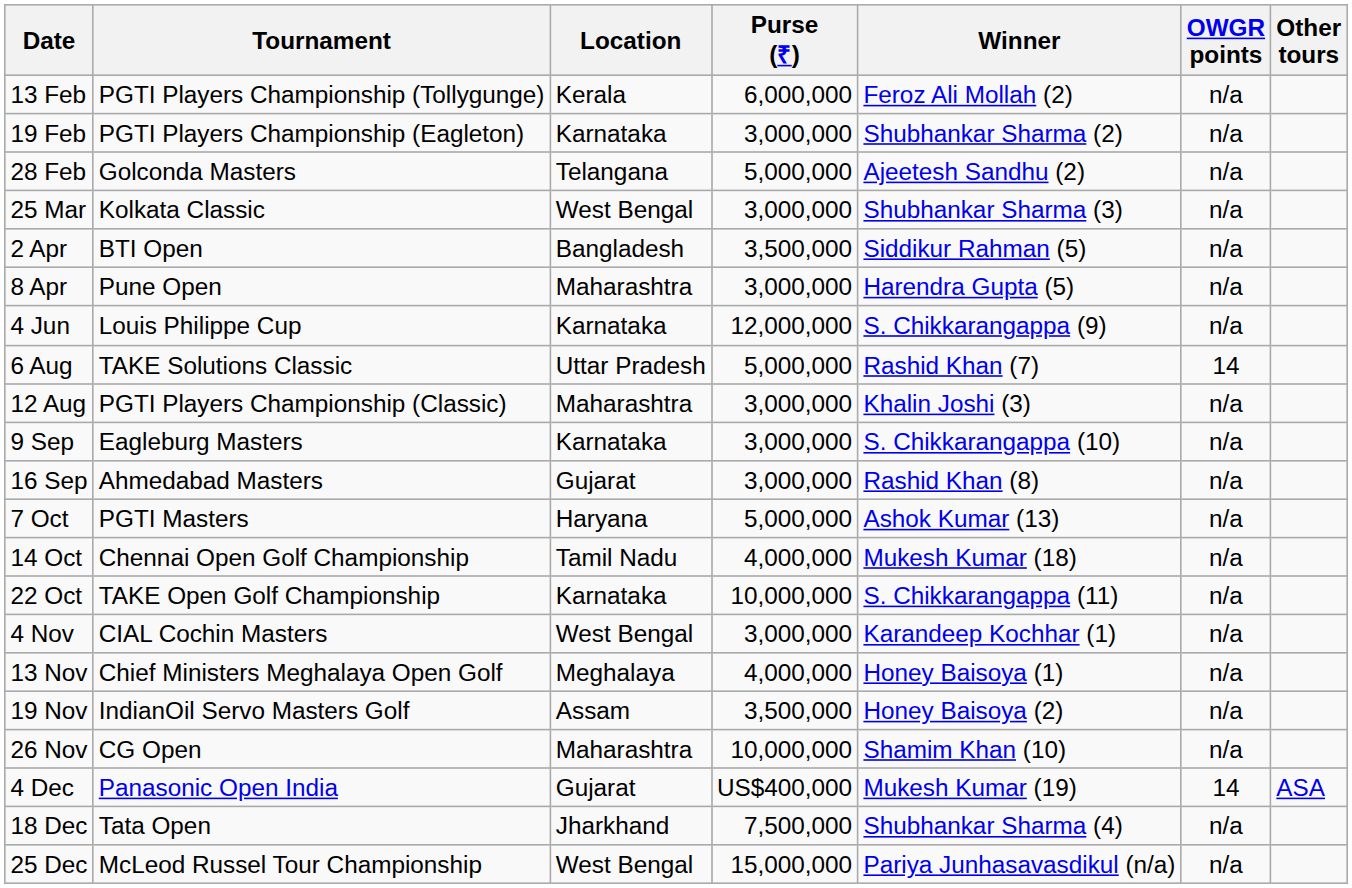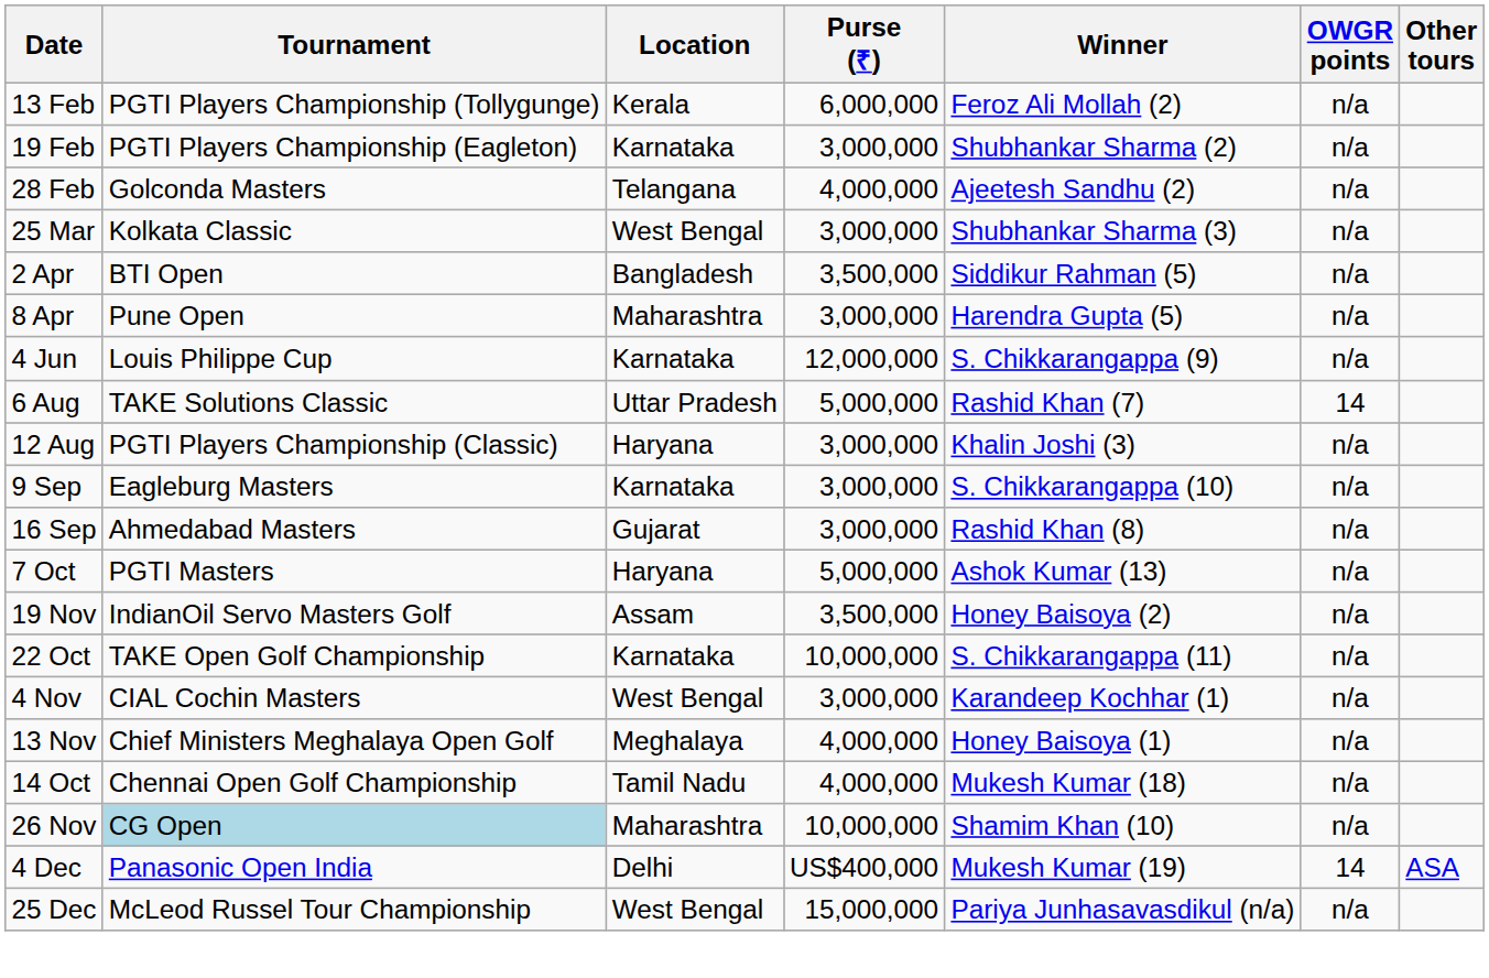28 Feb | Purse (₹): 5,000,000 -> 4,000,000
12 Aug | Location: Maharashtra -> Haryana
rows swapped: 14 Oct <-> 19 Nov
26 Nov | Tournament: no background -> lightblue background
4 Dec | Location: Gujarat -> Delhi
- row: 18 Dec | Tata Open | Jharkhand | 7,500,000 | Shubhankar Sharma (4) | n/a
